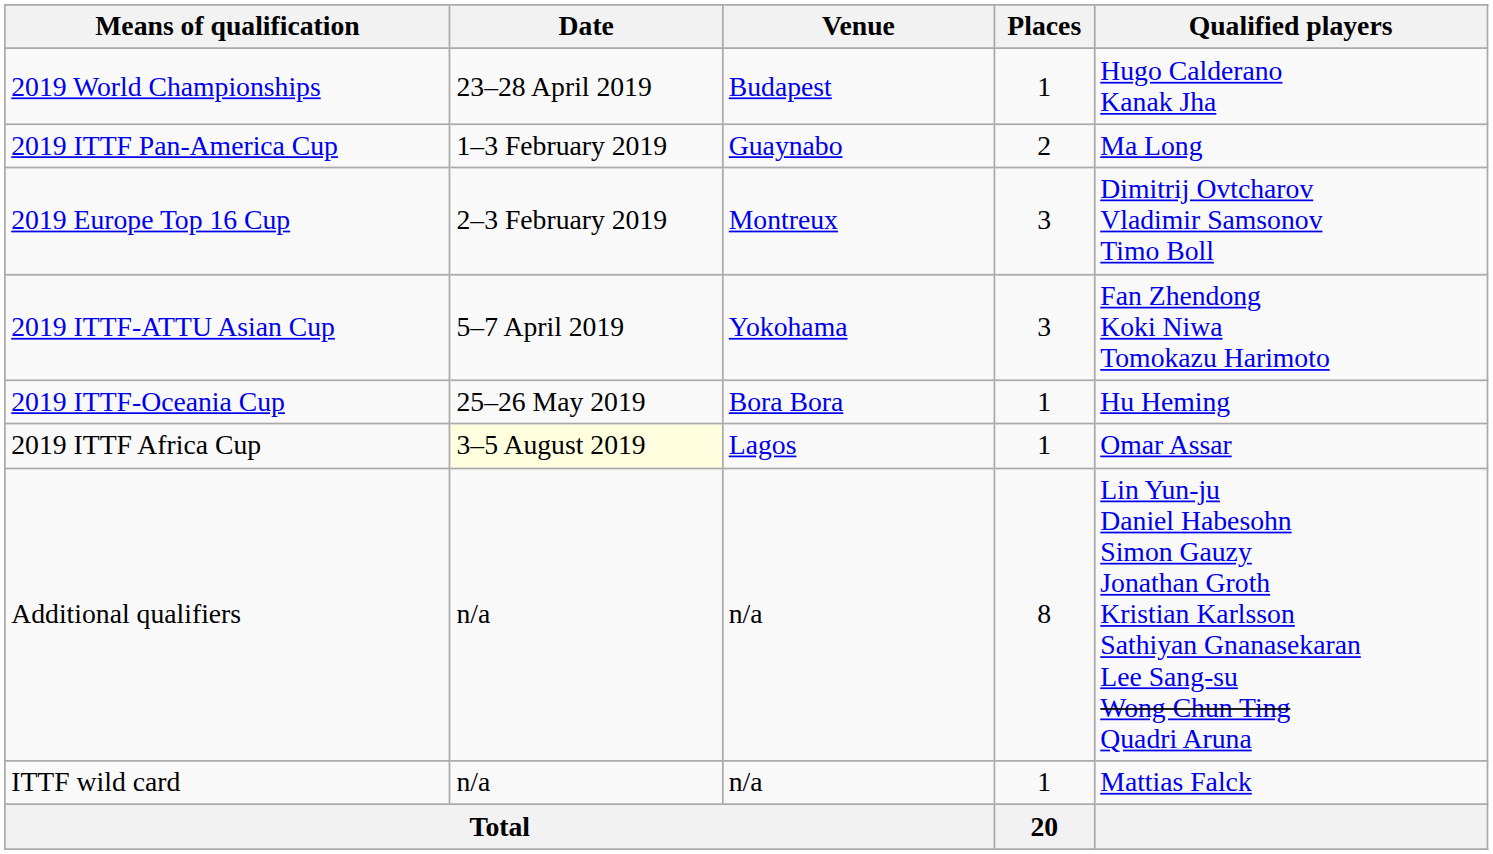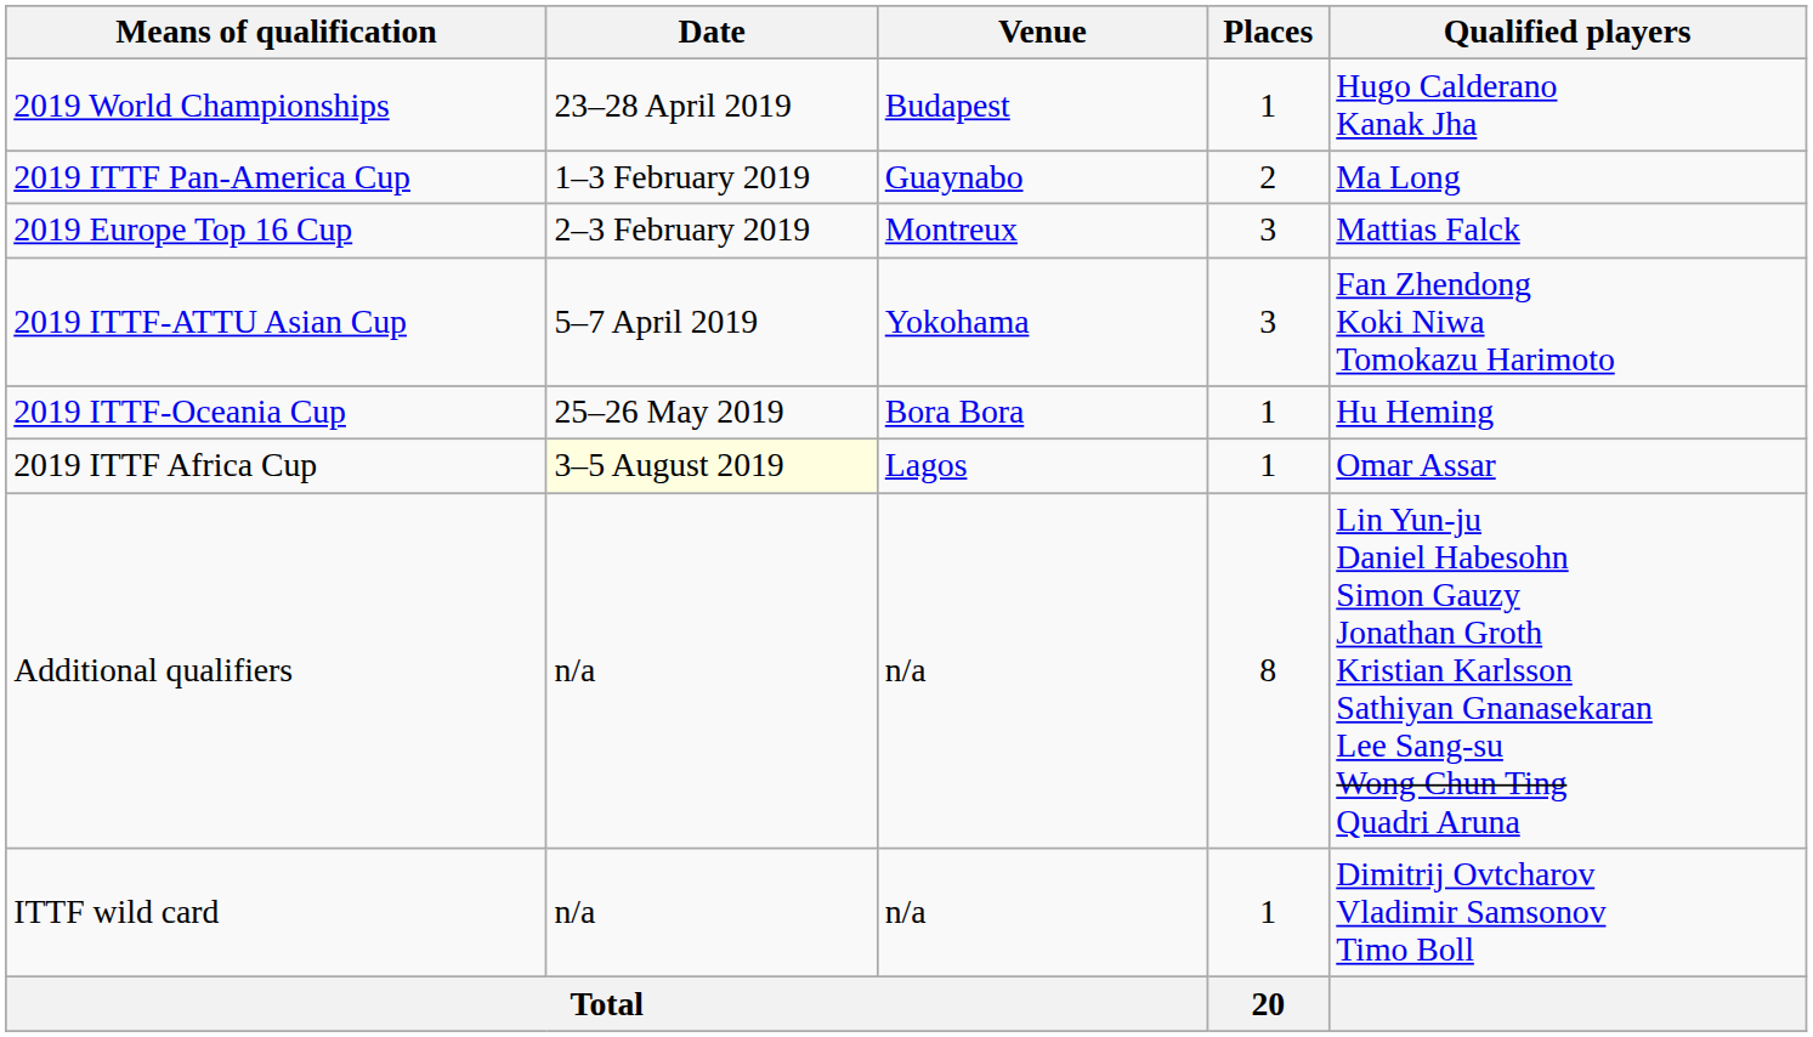2019 Europe Top 16 Cup | Qualified players: Dimitrij Ovtcharov Vladimir Samsonov Timo Boll -> Mattias Falck
ITTF wild card | Qualified players: Mattias Falck -> Dimitrij Ovtcharov Vladimir Samsonov Timo Boll
